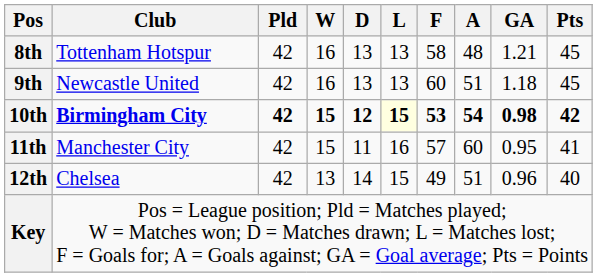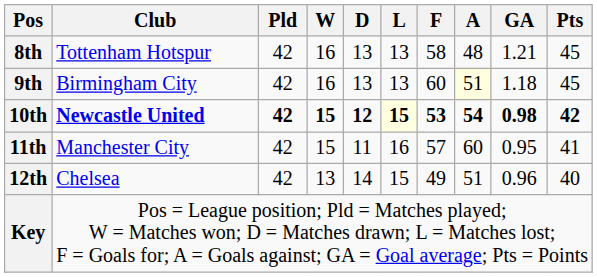9th | Club: Newcastle United -> Birmingham City
9th | A: no background -> lightyellow background
10th | Club: Birmingham City -> Newcastle United
